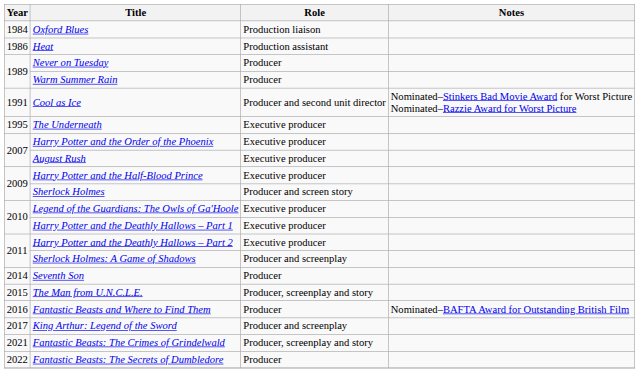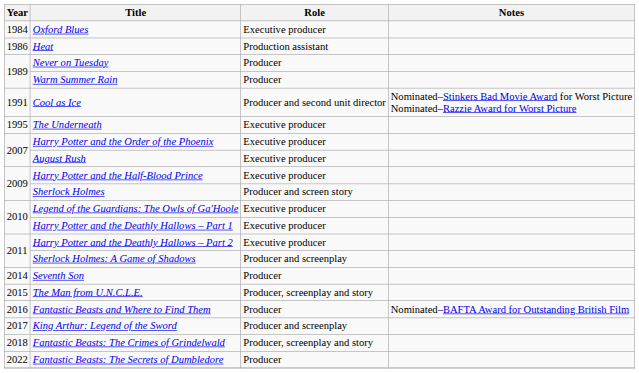Oxford Blues | Role: Production liaison -> Executive producer
Fantastic Beasts: The Crimes of Grindelwald | Year: 2021 -> 2018
